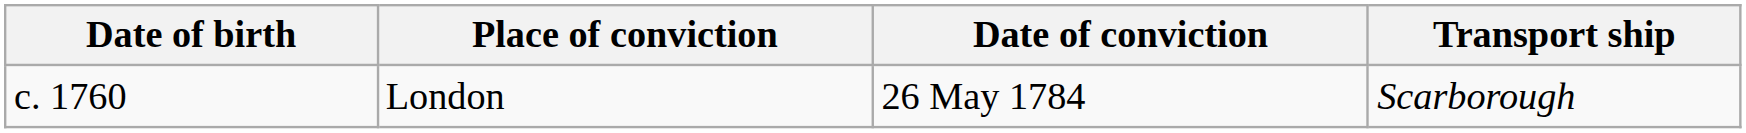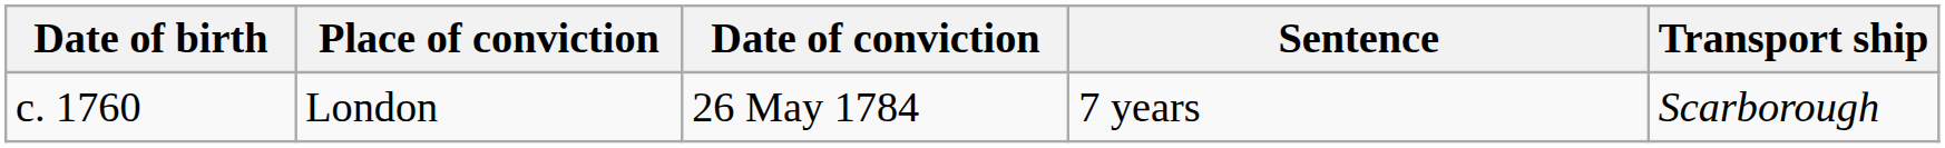+ column: Sentence | 7 years
